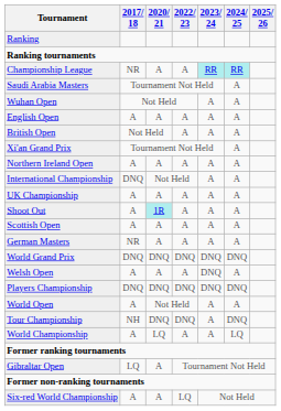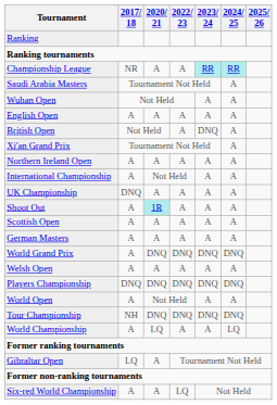British Open | 2023/ 24: A -> DNQ
International Championship | 2017/ 18: DNQ -> A
UK Championship | 2017/ 18: A -> DNQ
German Masters | 2017/ 18: NR -> A
World Grand Prix | 2017/ 18: DNQ -> A
Welsh Open | 2023/ 24: DNQ -> A
Tour Championship | 2023/ 24: A -> DNQ
